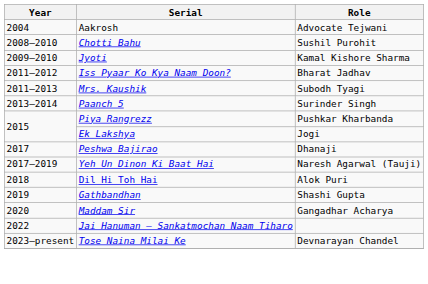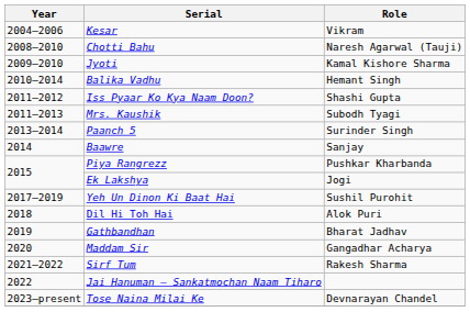- row: 2004 | Aakrosh | Advocate Tejwani
+ row: 2004–2006 | Kesar | Vikram
Chotti Bahu | Role: Sushil Purohit -> Naresh Agarwal (Tauji)
+ row: 2010–2014 | Balika Vadhu | Hemant Singh
Iss Pyaar Ko Kya Naam Doon? | Role: Bharat Jadhav -> Shashi Gupta
+ row: 2014 | Baawre | Sanjay
- row: 2017 | Peshwa Bajirao | Dhanaji
Yeh Un Dinon Ki Baat Hai | Role: Naresh Agarwal (Tauji) -> Sushil Purohit
Gathbandhan | Role: Shashi Gupta -> Bharat Jadhav
+ row: 2021–2022 | Sirf Tum | Rakesh Sharma
